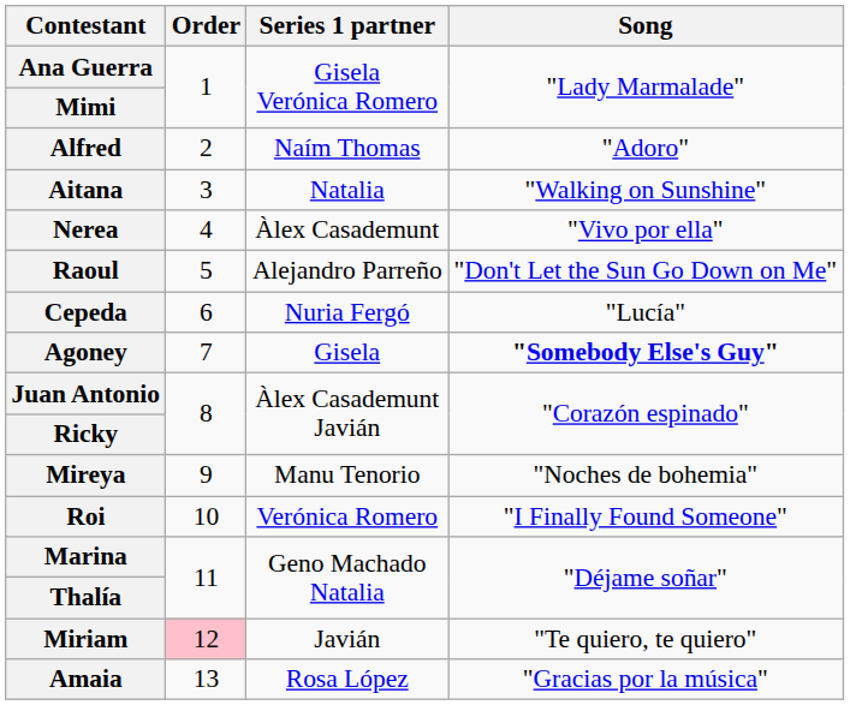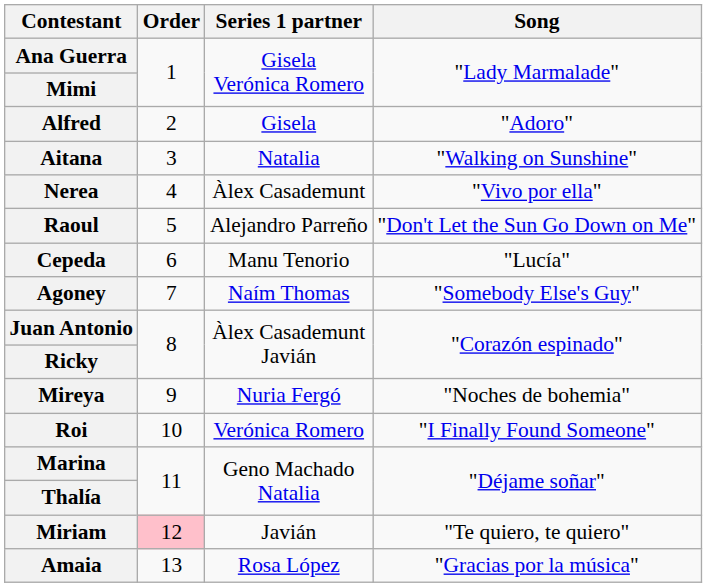Alfred | Series 1 partner: Naím Thomas -> Gisela
Cepeda | Series 1 partner: Nuria Fergó -> Manu Tenorio
Agoney | Series 1 partner: Gisela -> Naím Thomas
Agoney | Song: bold -> normal
Mireya | Series 1 partner: Manu Tenorio -> Nuria Fergó
